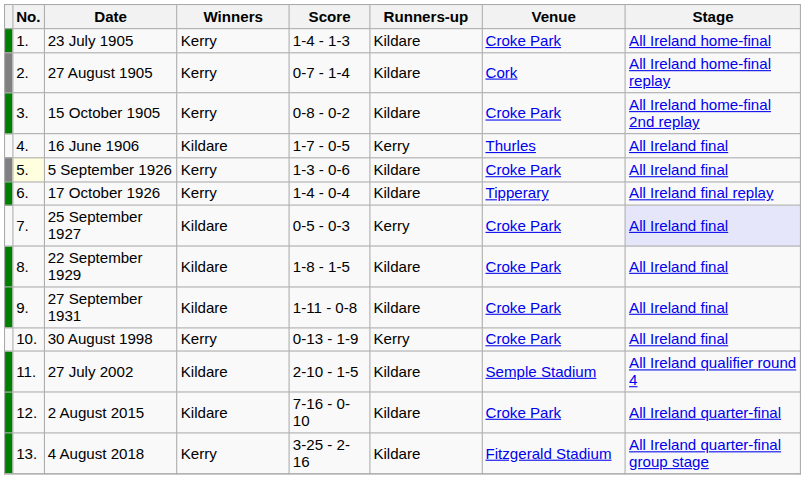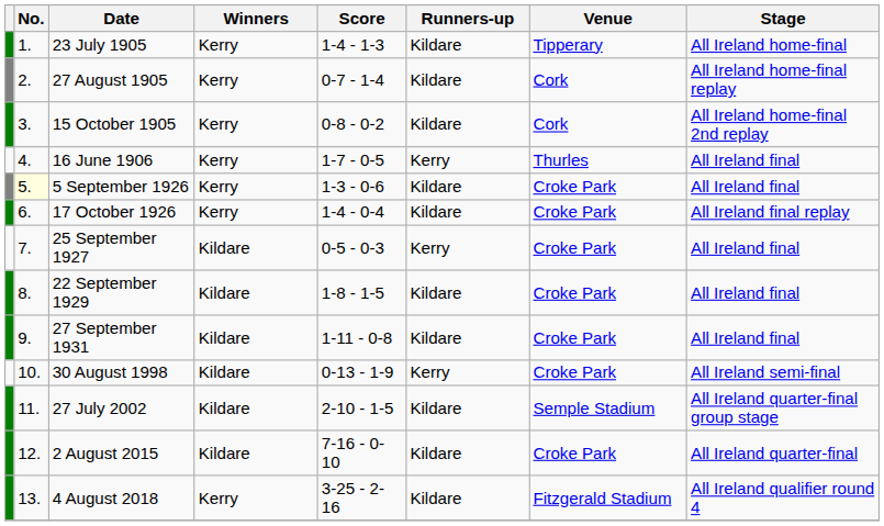23 July 1905 | Venue: Croke Park -> Tipperary
15 October 1905 | Venue: Croke Park -> Cork
16 June 1906 | Winners: Kildare -> Kerry
17 October 1926 | Venue: Tipperary -> Croke Park
25 September 1927 | Stage: lavender background -> no background
30 August 1998 | Winners: Kerry -> Kildare
30 August 1998 | Stage: All Ireland final -> All Ireland semi-final
27 July 2002 | Stage: All Ireland qualifier round 4 -> All Ireland quarter-final group stage
4 August 2018 | Stage: All Ireland quarter-final group stage -> All Ireland qualifier round 4
